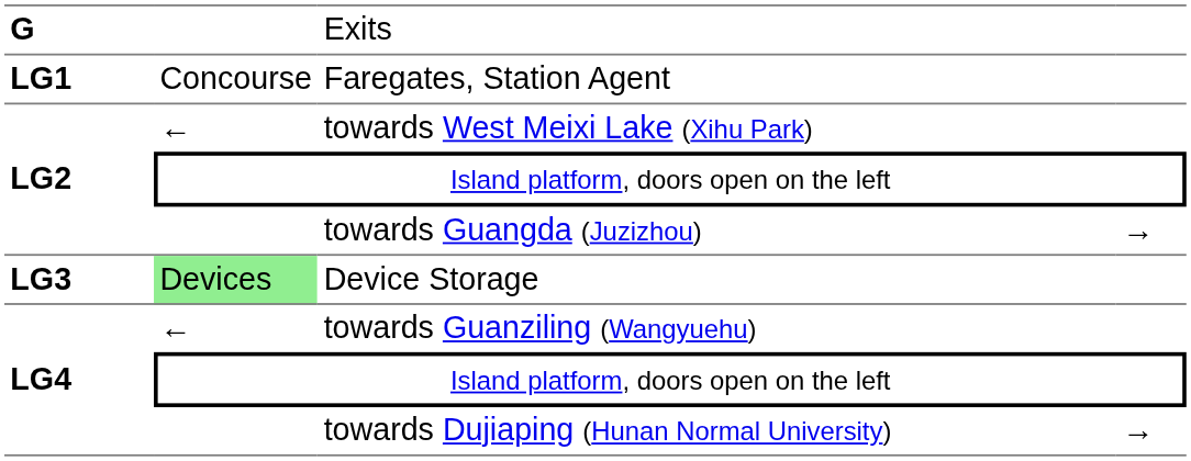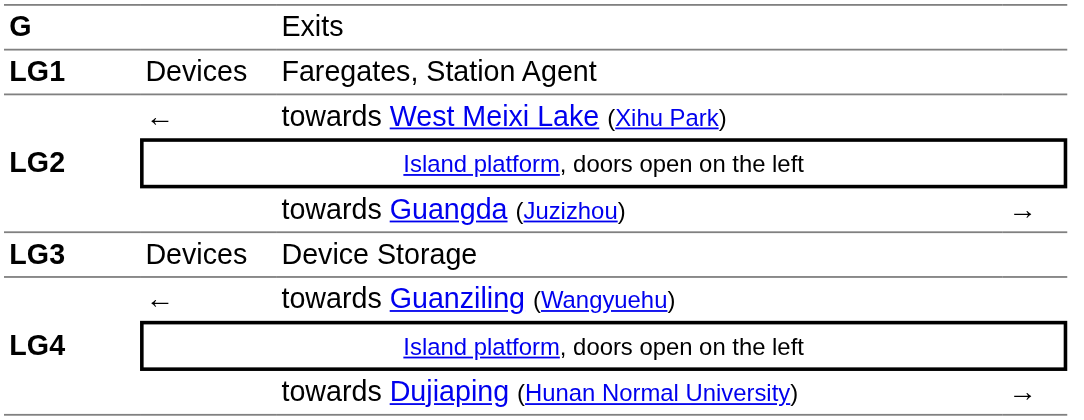Faregates, Station Agent | column 2: Concourse -> Devices
Device Storage | column 2: lightgreen background -> no background
